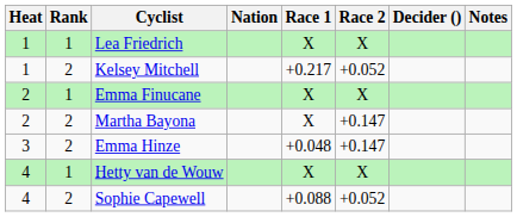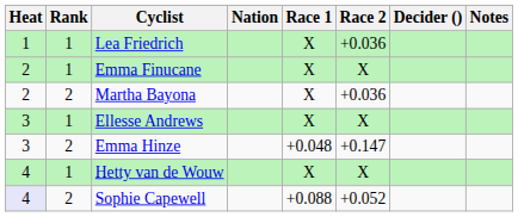Lea Friedrich | Race 2: X -> +0.036
- row: 1 | 2 | Kelsey Mitchell | +0.217 | +0.052
Martha Bayona | Race 2: +0.147 -> +0.036
+ row: 3 | 1 | Ellesse Andrews | X | X
Sophie Capewell | Heat: no background -> lavender background
